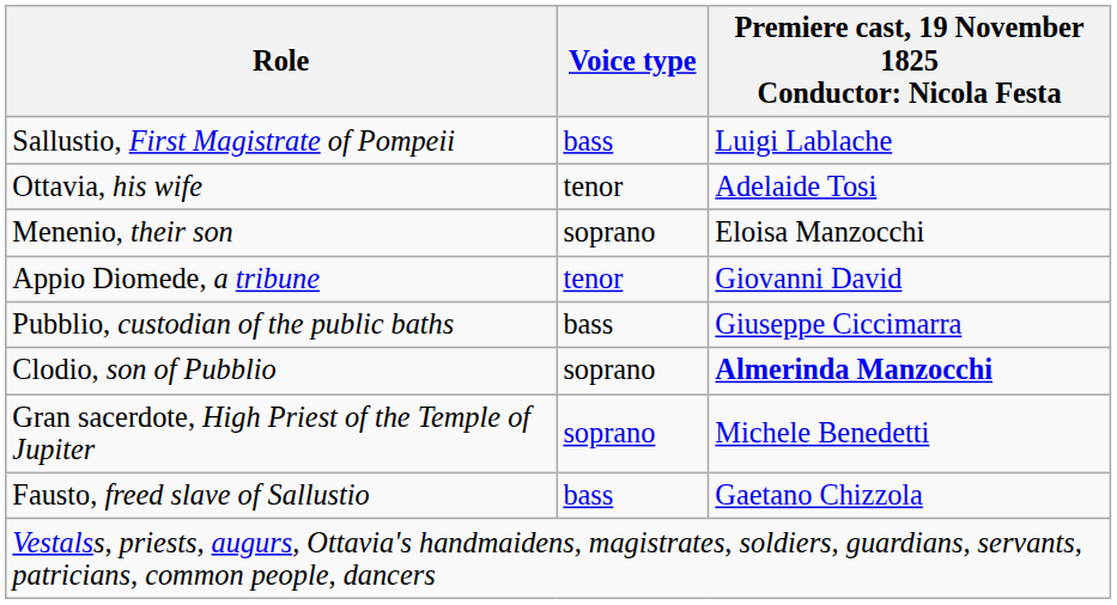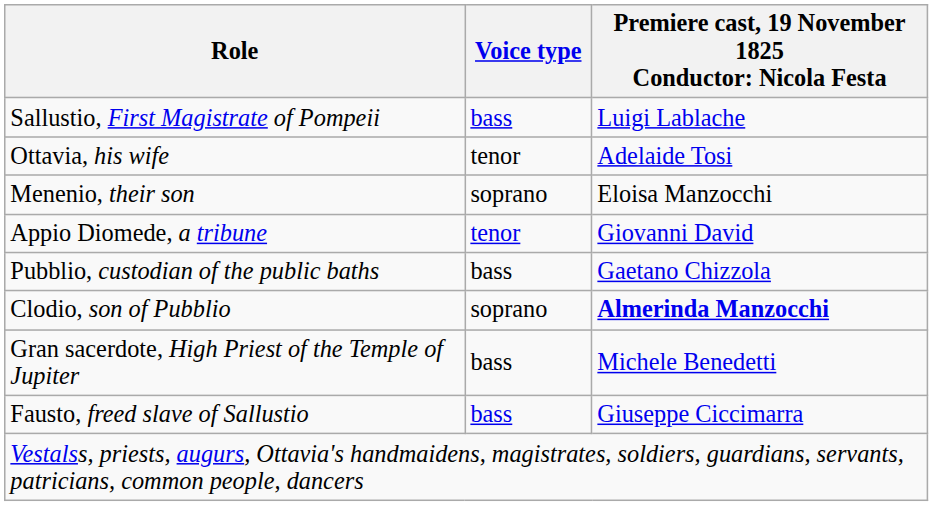Pubblio, custodian of the public baths | column 3: Giuseppe Ciccimarra -> Gaetano Chizzola
Gran sacerdote, High Priest of the Temple of Jupiter | Voice type: soprano -> bass
Fausto, freed slave of Sallustio | column 3: Gaetano Chizzola -> Giuseppe Ciccimarra
